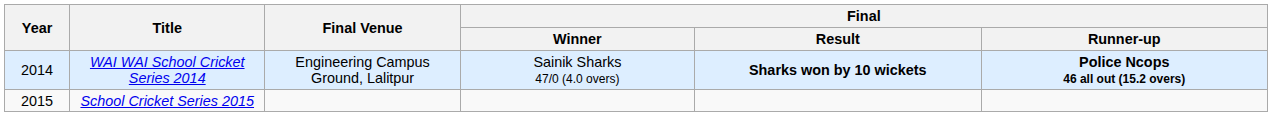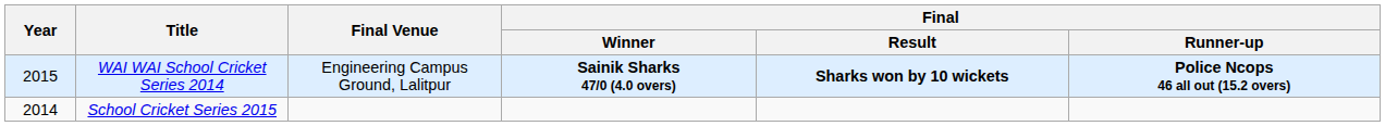WAI WAI School Cricket Series 2014 | Year: 2014 -> 2015
WAI WAI School Cricket Series 2014 | Final / Winner: normal -> bold
School Cricket Series 2015 | Year: 2015 -> 2014
